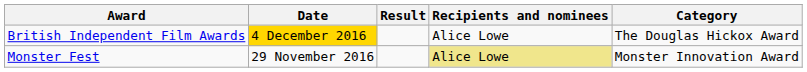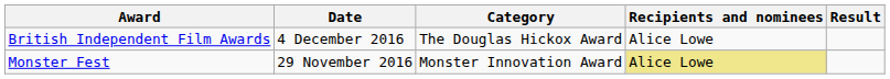columns swapped: Category <-> Result
British Independent Film Awards | Date: gold background -> no background
